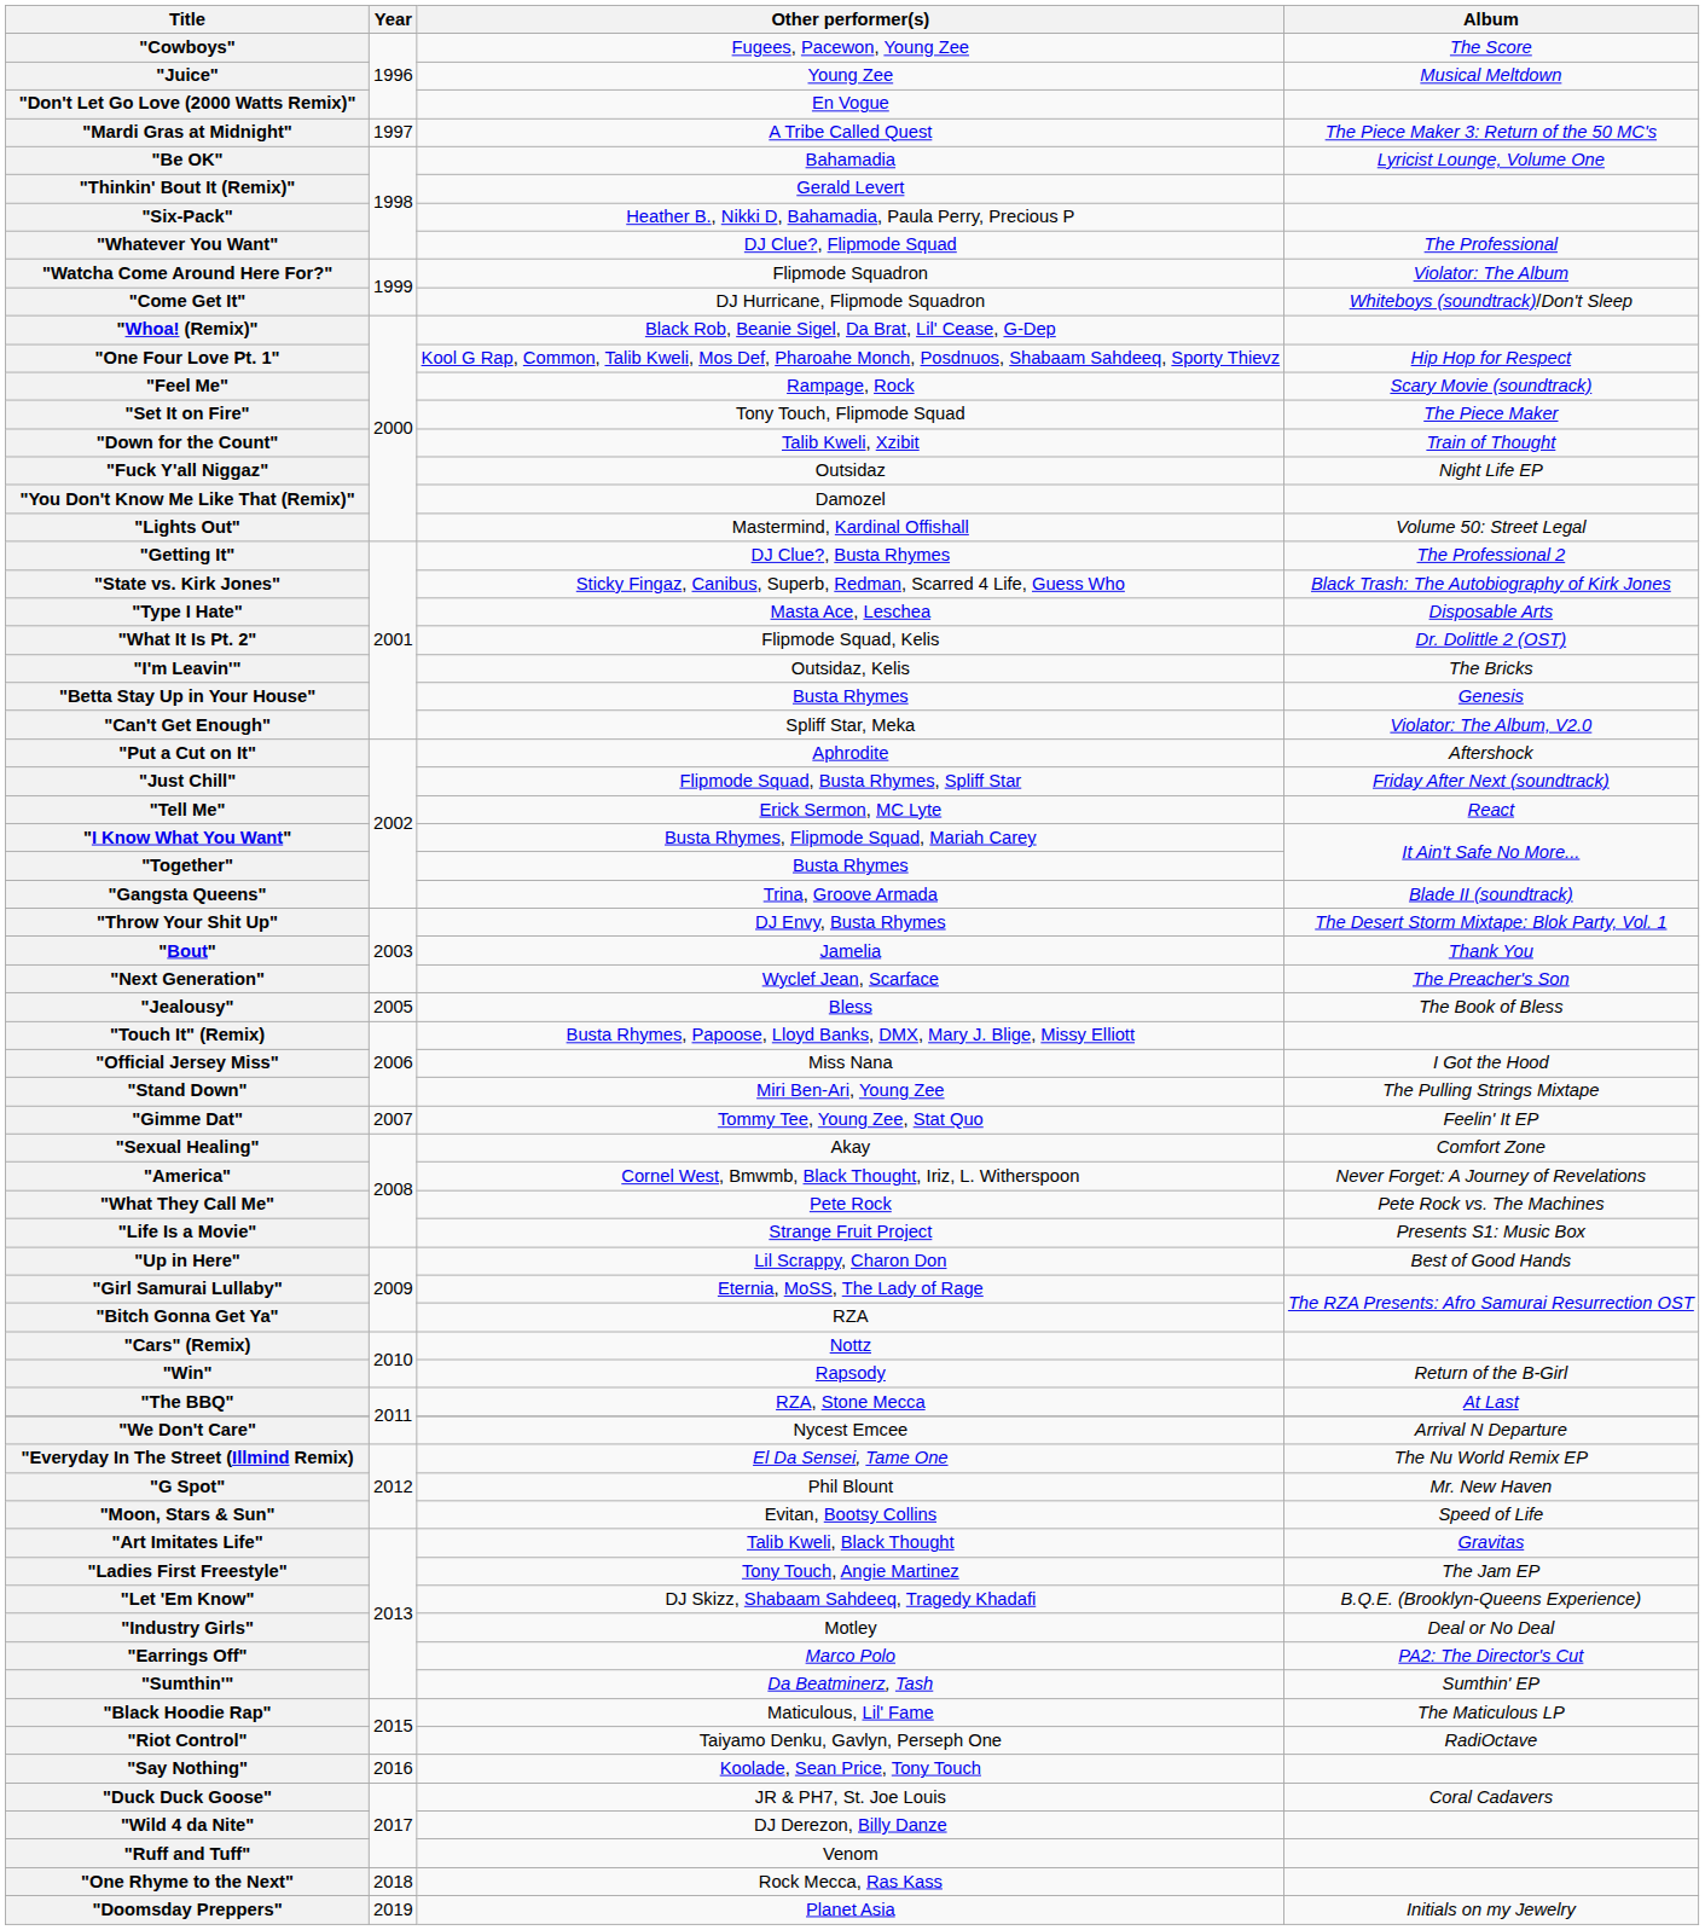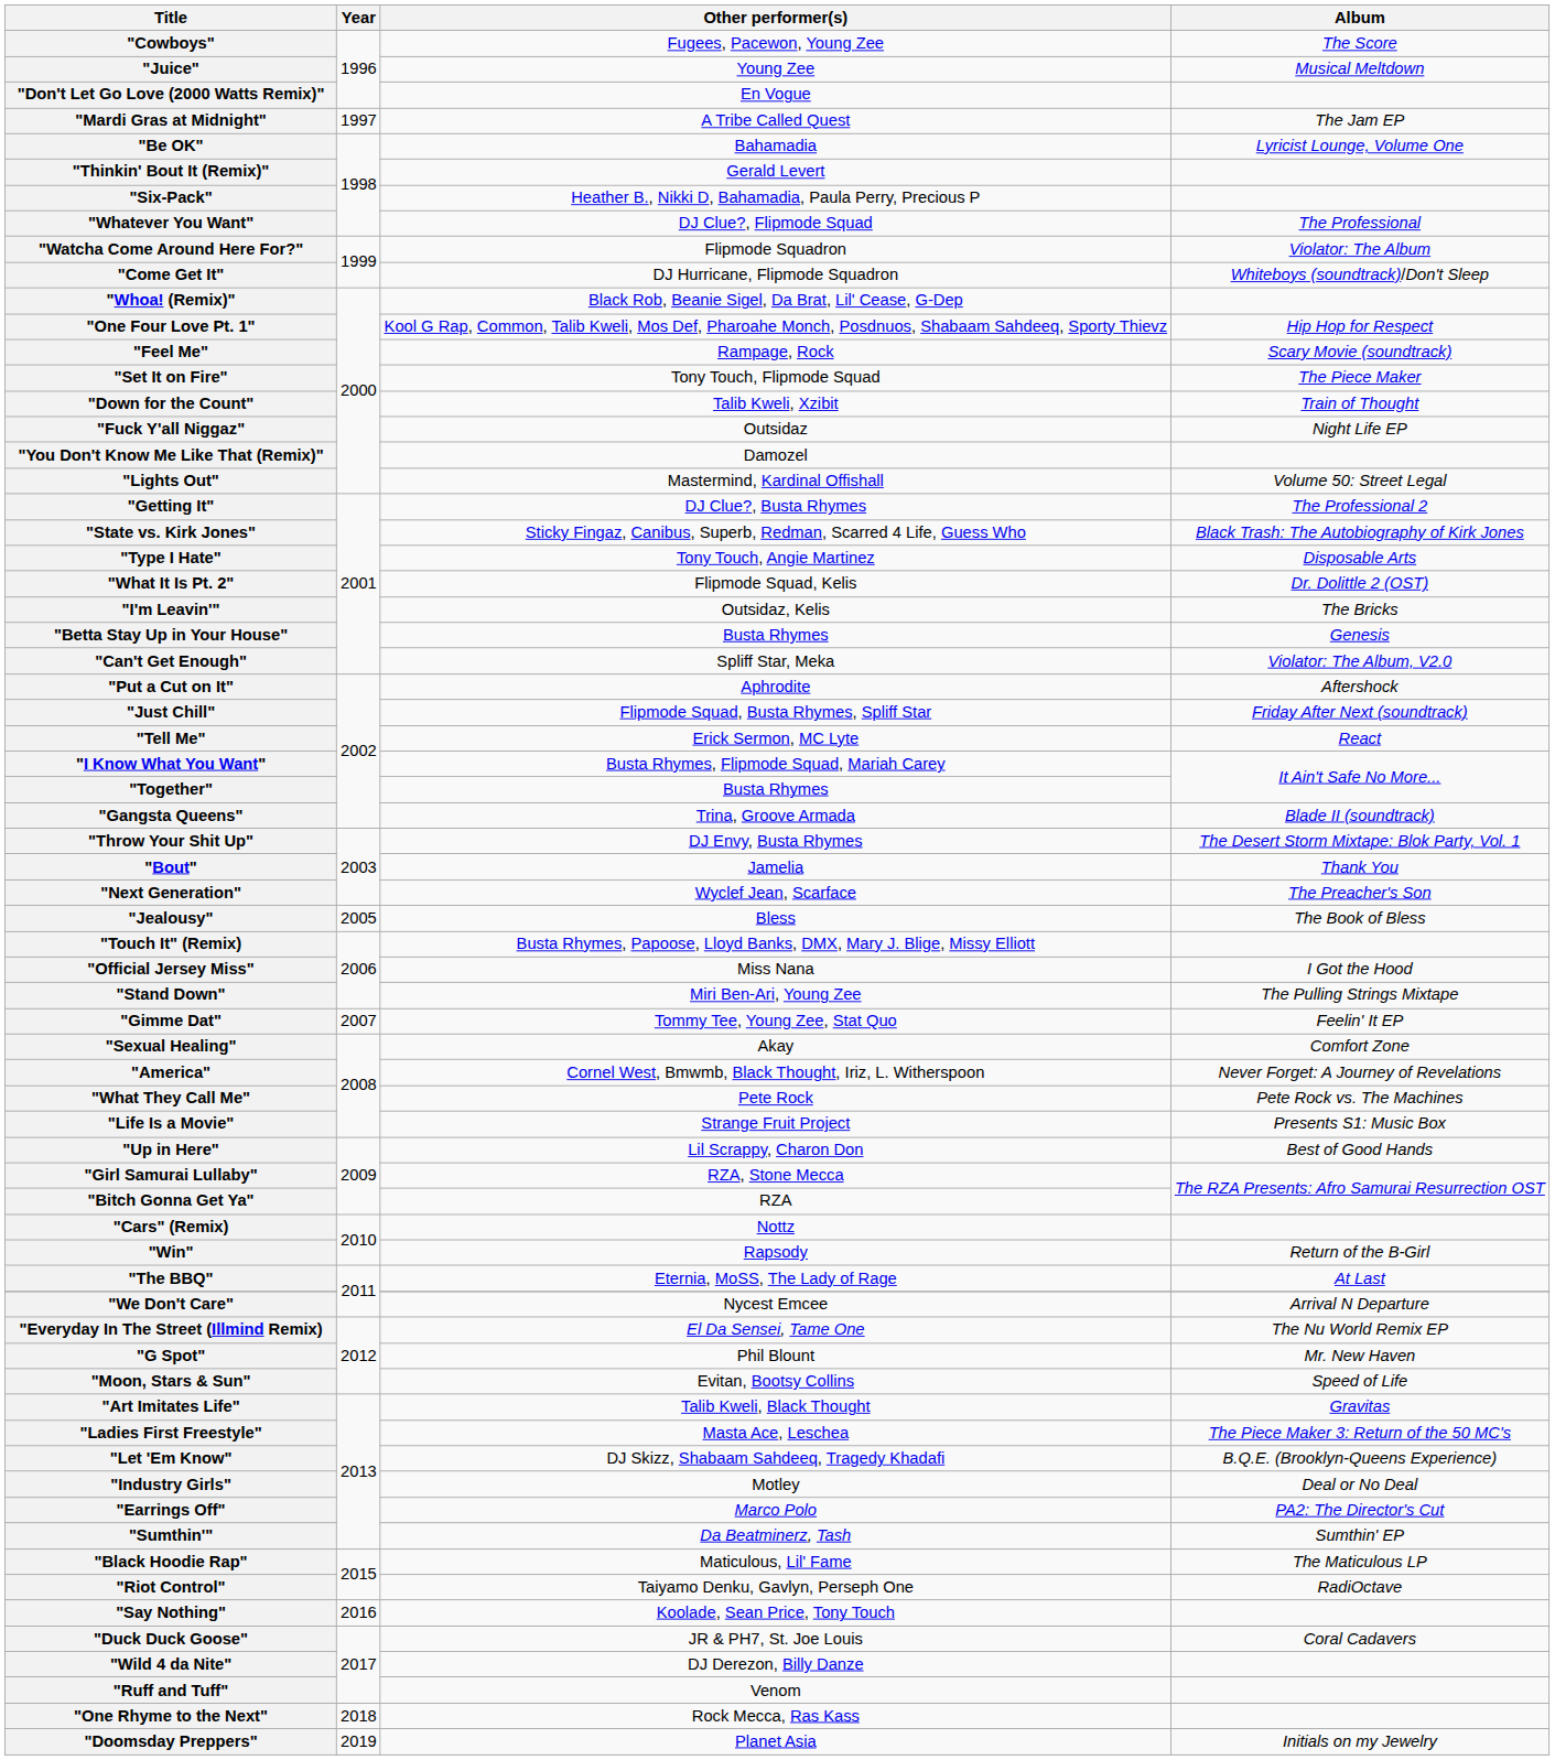"Mardi Gras at Midnight" | Album: The Piece Maker 3: Return of the 50 MC's -> The Jam EP
"Type I Hate" | Other performer(s): Masta Ace, Leschea -> Tony Touch, Angie Martinez
"Girl Samurai Lullaby" | Other performer(s): Eternia, MoSS, The Lady of Rage -> RZA, Stone Mecca
"The BBQ" | Other performer(s): RZA, Stone Mecca -> Eternia, MoSS, The Lady of Rage
"Ladies First Freestyle" | Other performer(s): Tony Touch, Angie Martinez -> Masta Ace, Leschea
"Ladies First Freestyle" | Album: The Jam EP -> The Piece Maker 3: Return of the 50 MC's
